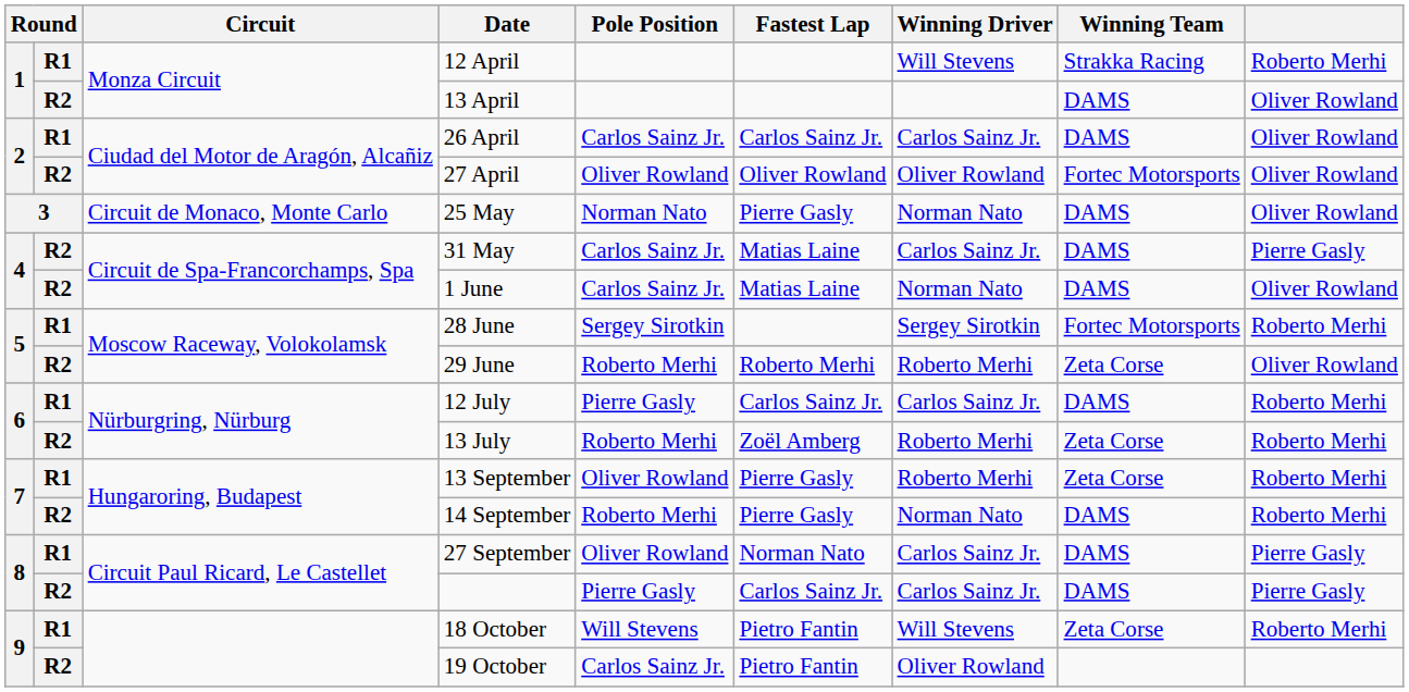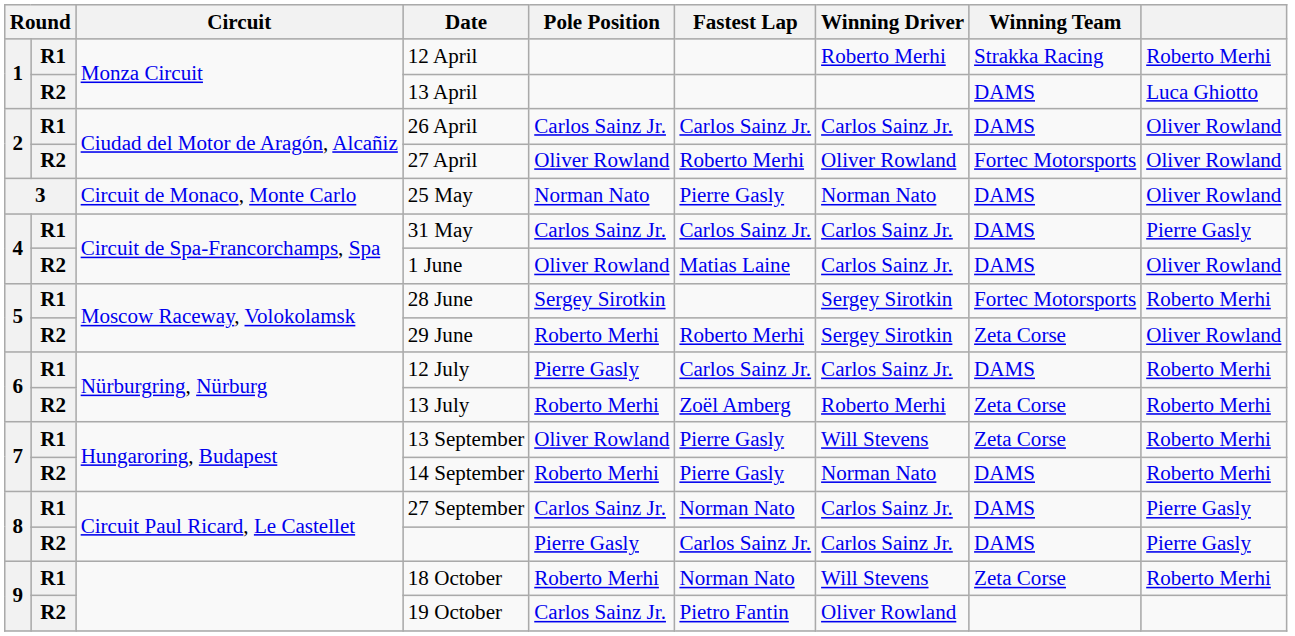12 April | Winning Driver: Will Stevens -> Roberto Merhi
13 April | column 9: Oliver Rowland -> Luca Ghiotto
27 April | Fastest Lap: Oliver Rowland -> Roberto Merhi
31 May | column 2: R2 -> R1
31 May | Fastest Lap: Matias Laine -> Carlos Sainz Jr.
1 June | Pole Position: Carlos Sainz Jr. -> Oliver Rowland
1 June | Winning Driver: Norman Nato -> Carlos Sainz Jr.
29 June | Winning Driver: Roberto Merhi -> Sergey Sirotkin
13 September | Winning Driver: Roberto Merhi -> Will Stevens
27 September | Pole Position: Oliver Rowland -> Carlos Sainz Jr.
18 October | Pole Position: Will Stevens -> Roberto Merhi
18 October | Fastest Lap: Pietro Fantin -> Norman Nato
